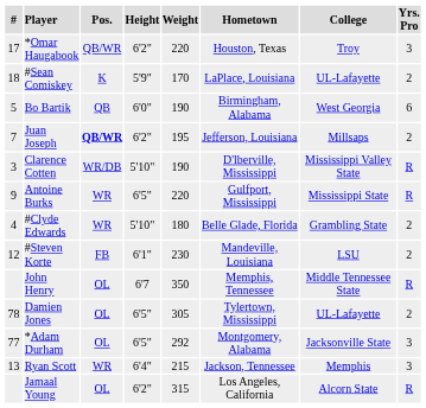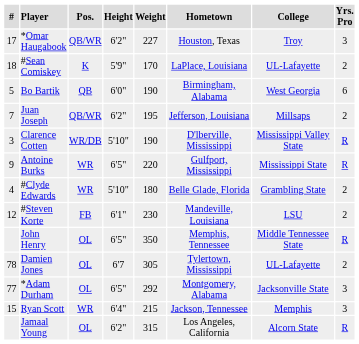*Omar Haugabook | Weight: 220 -> 227
Juan Joseph | Pos.: bold -> normal
John Henry | Height: 6'7 -> 6'5"
Damien Jones | Height: 6'5" -> 6'7
Ryan Scott | #: 13 -> 15
